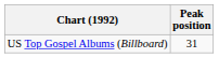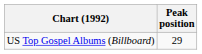US Top Gospel Albums (Billboard) | Peak position: 31 -> 29
